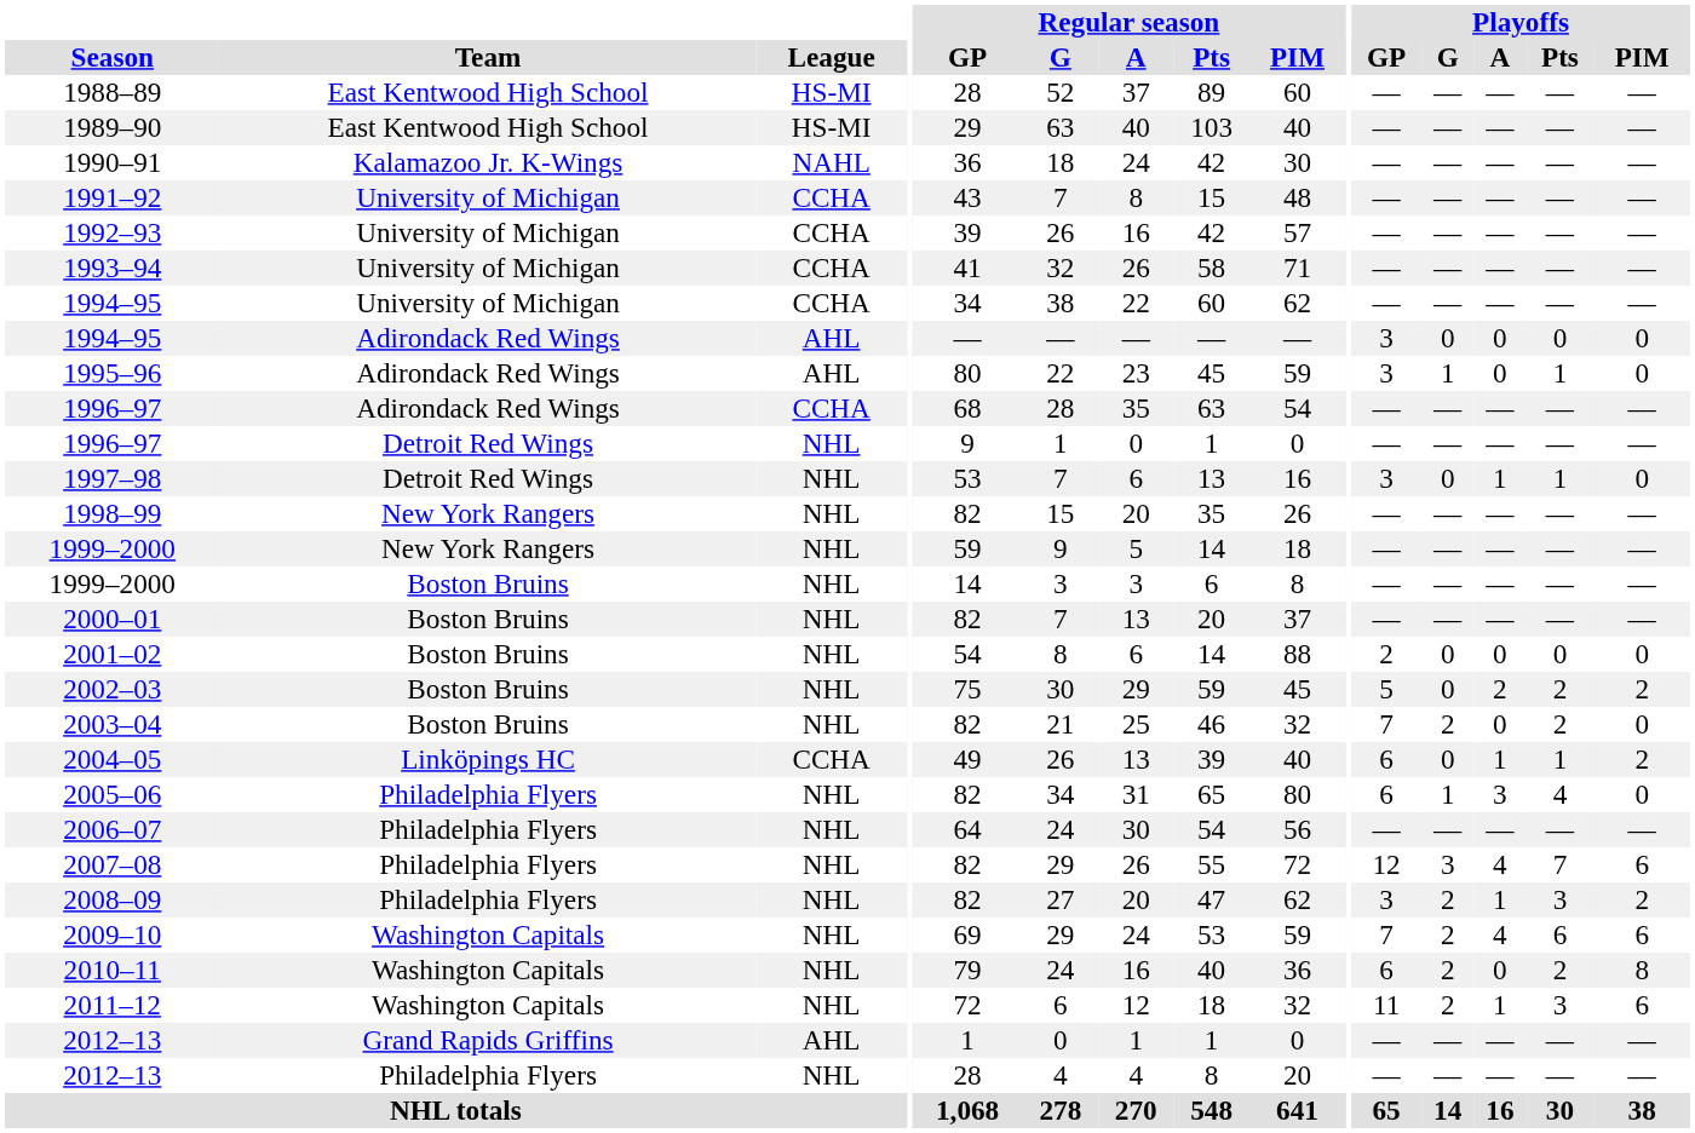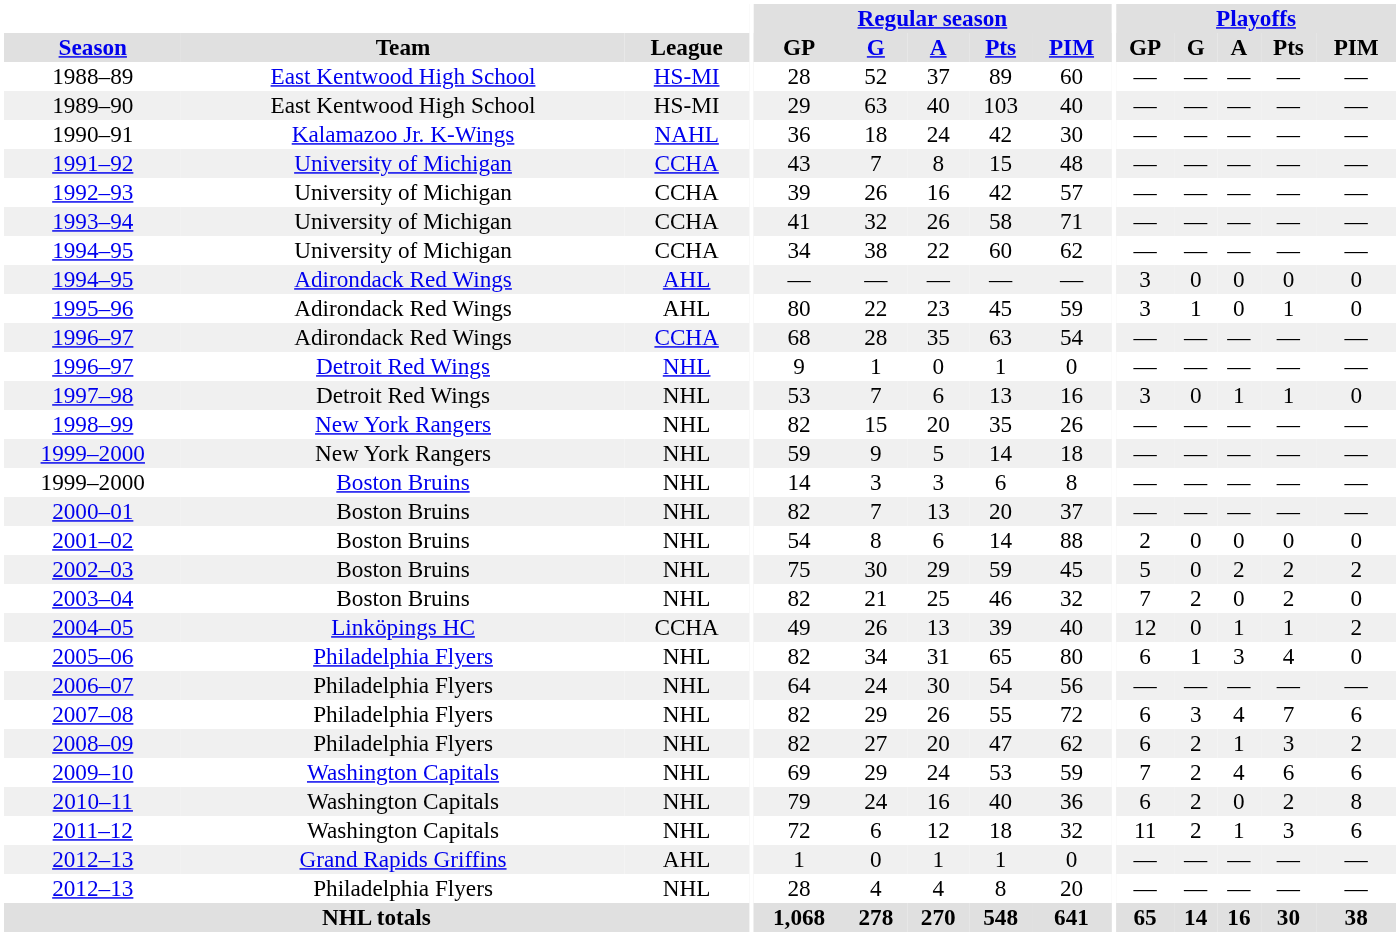2004–05 | Playoffs / GP: 6 -> 12
2007–08 | Playoffs / GP: 12 -> 6
2008–09 | Playoffs / GP: 3 -> 6
